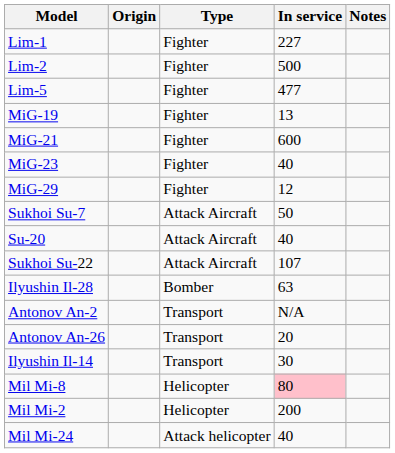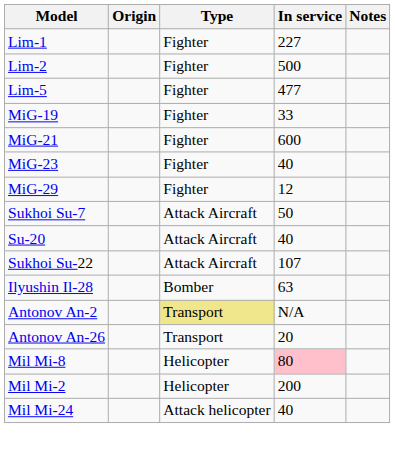MiG-19 | In service: 13 -> 33
Antonov An-2 | Type: no background -> khaki background
- row: Ilyushin Il-14 | Transport | 30
